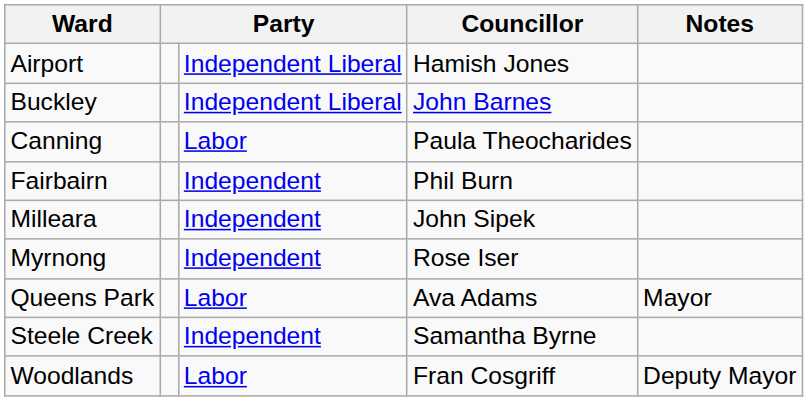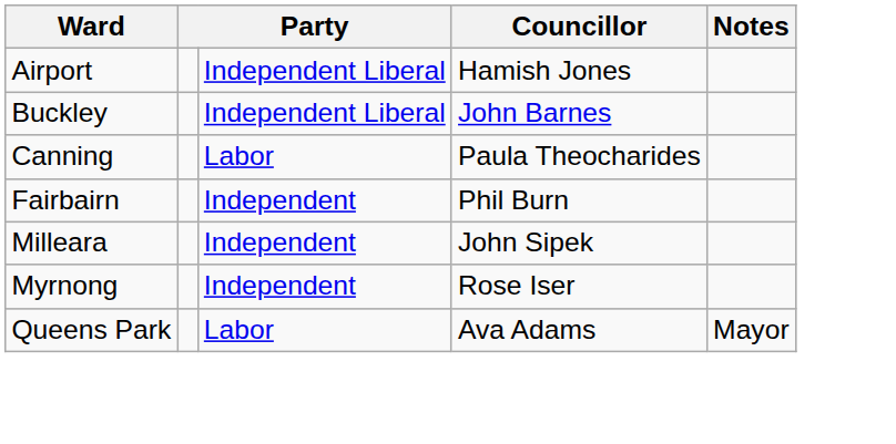- row: Steele Creek | Independent | Samantha Byrne
- row: Woodlands | Labor | Fran Cosgriff | Deputy Mayor
